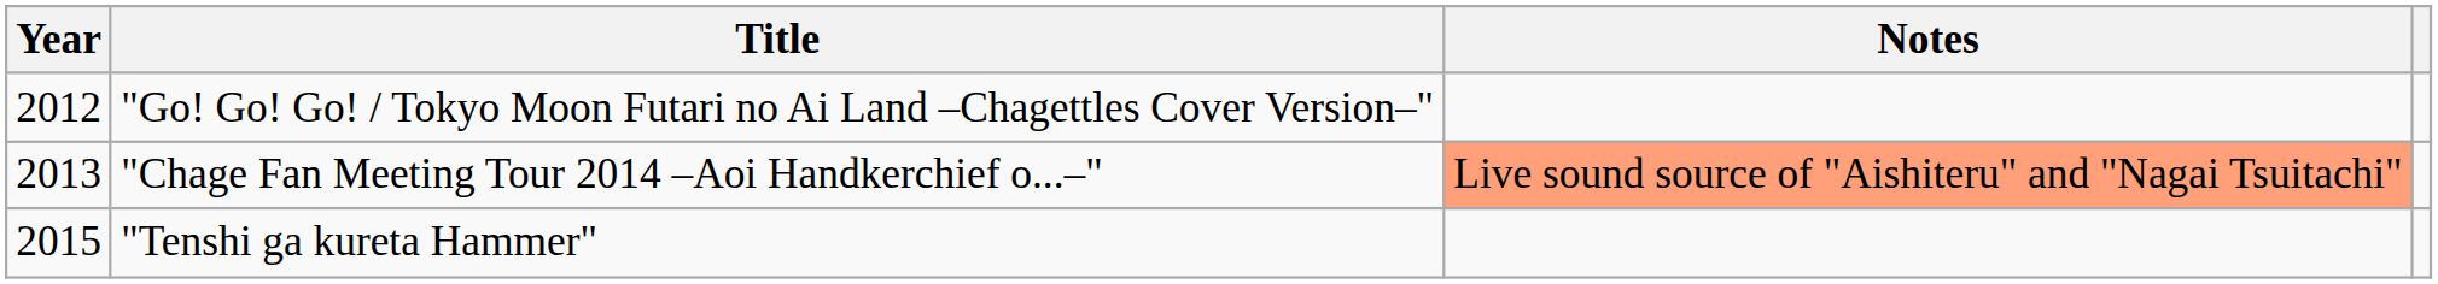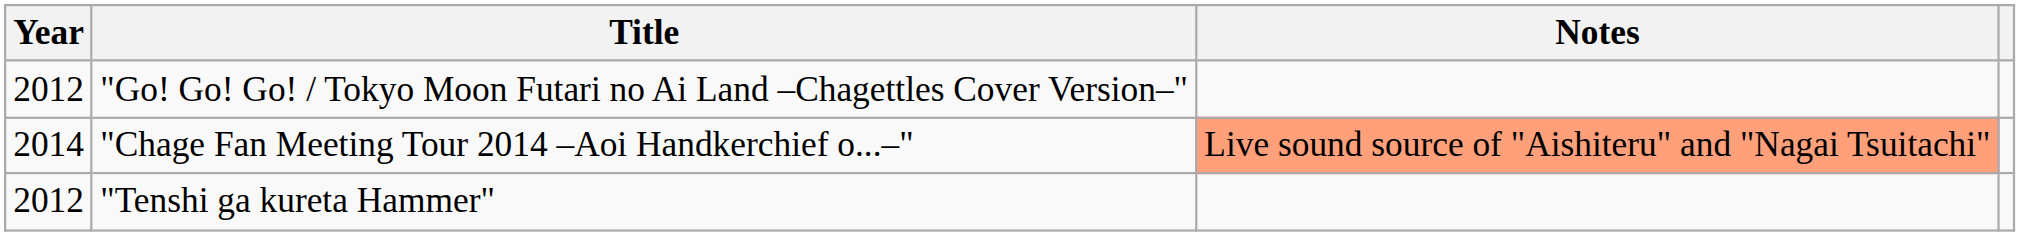"Chage Fan Meeting Tour 2014 –Aoi Handkerchief o...–" | Year: 2013 -> 2014
"Tenshi ga kureta Hammer" | Year: 2015 -> 2012
